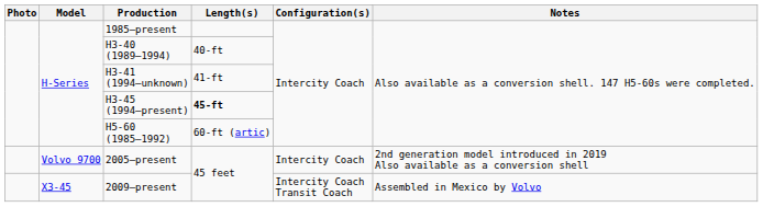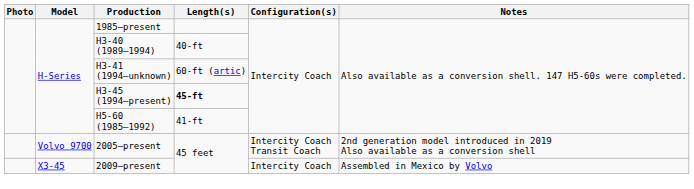H3-41 (1994–unknown) | Length(s): 41-ft -> 60-ft (artic)
H5-60 (1985–1992) | Length(s): 60-ft (artic) -> 41-ft
2005–present | Configuration(s): Intercity Coach -> Intercity Coach Transit Coach
2009–present | Configuration(s): Intercity Coach Transit Coach -> Intercity Coach
